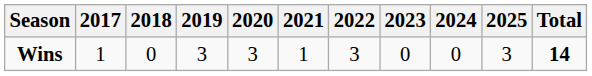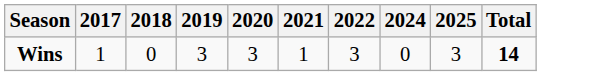- column: 2023 | 0
